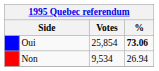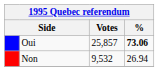Oui | Votes: 25,854 -> 25,857
Non | Votes: 9,534 -> 9,532
